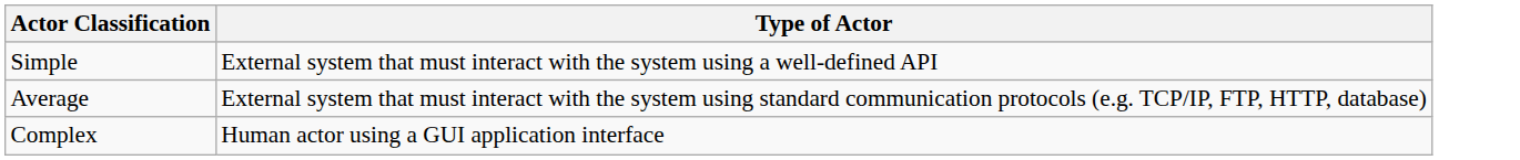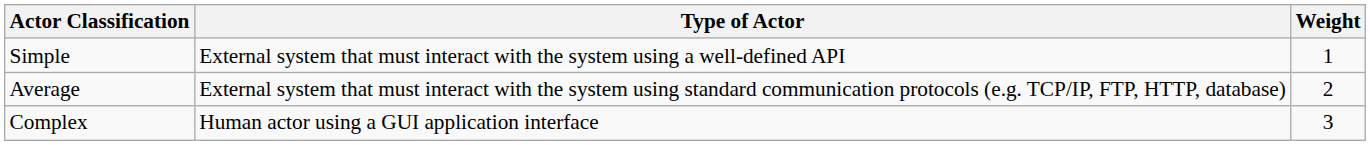+ column: Weight | 1 | 2 | 3
